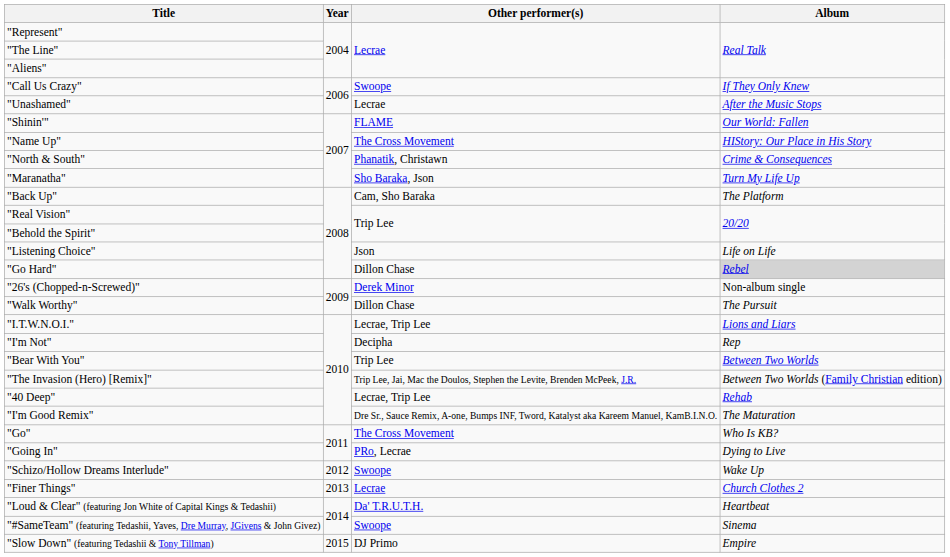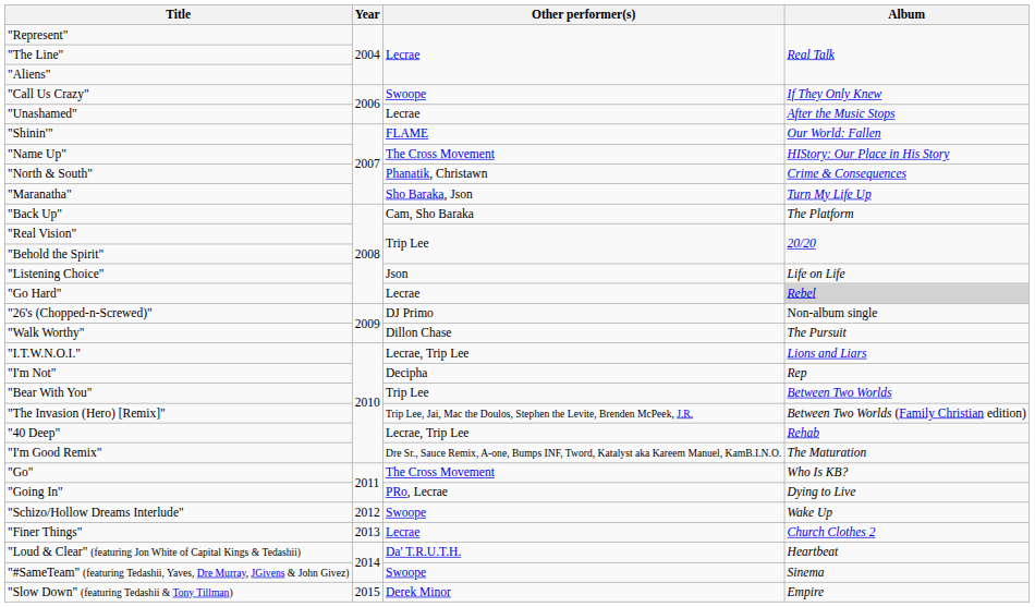"Go Hard" | Other performer(s): Dillon Chase -> Lecrae
"26's (Chopped-n-Screwed)" | Other performer(s): Derek Minor -> DJ Primo
"Slow Down" (featuring Tedashii & Tony Tillman) | Other performer(s): DJ Primo -> Derek Minor
